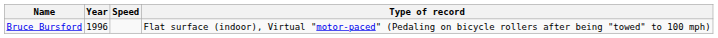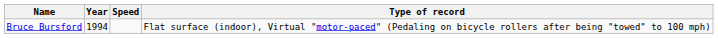Bruce Bursford | Year: 1996 -> 1994
